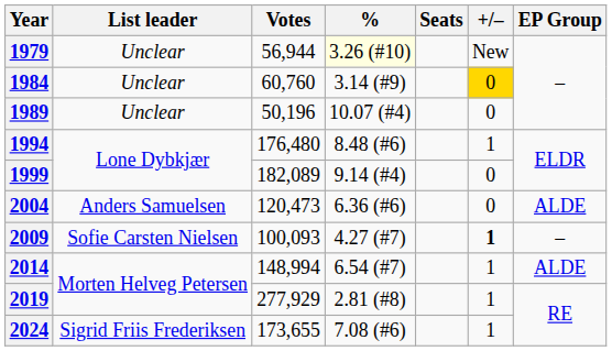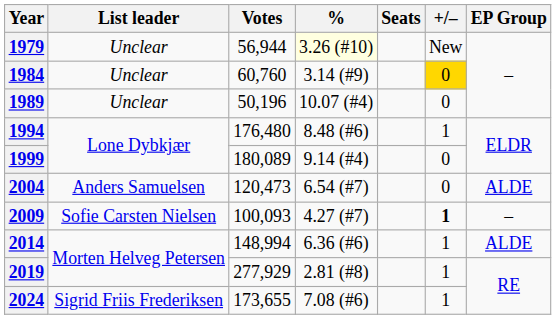1999 | Votes: 182,089 -> 180,089
2004 | %: 6.36 (#6) -> 6.54 (#7)
2014 | %: 6.54 (#7) -> 6.36 (#6)
